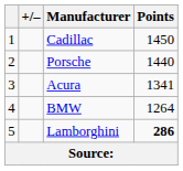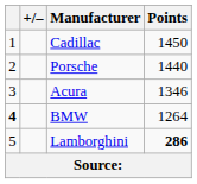Acura | Points: 1341 -> 1346
BMW | column 1: normal -> bold
